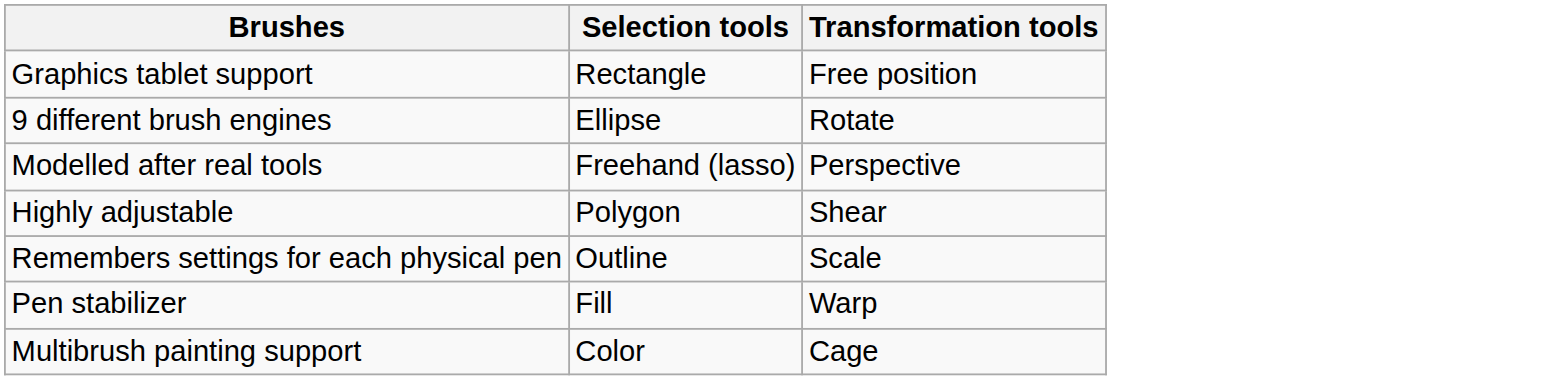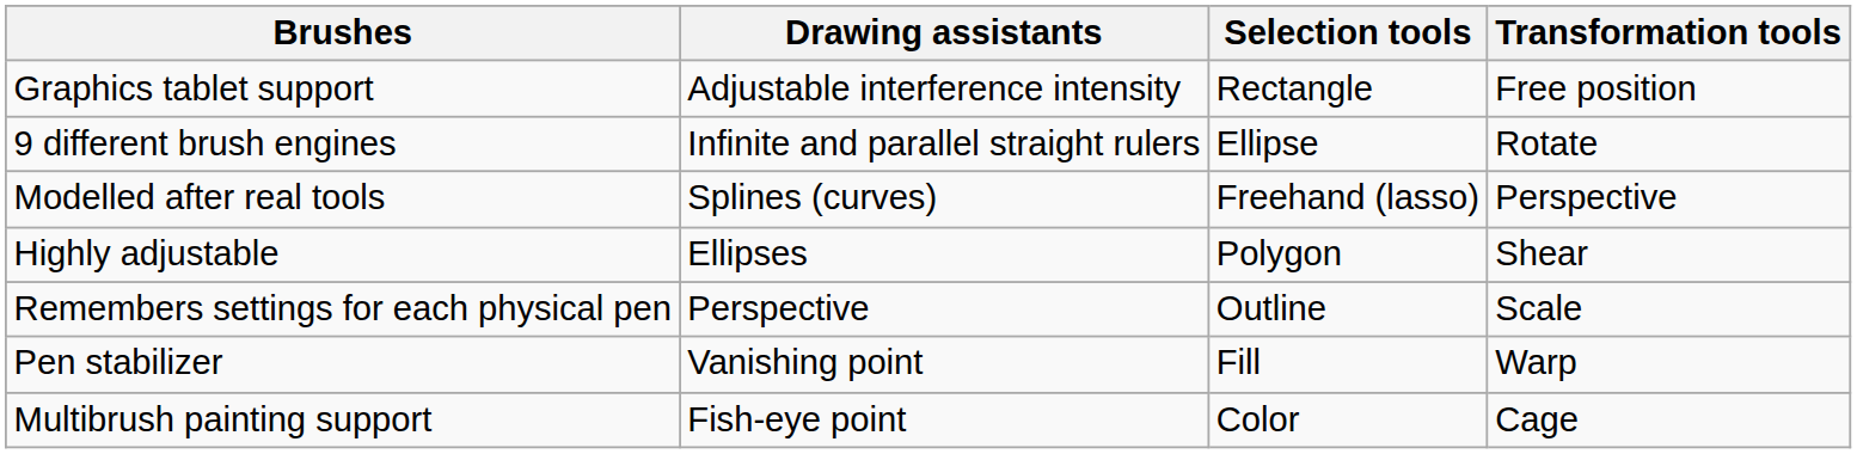+ column: Drawing assistants | Adjustable interference intensity | Infinite and parallel straight rulers | Splines (curves) | Ellipses | Perspective | Vanishing point | Fish-eye point
